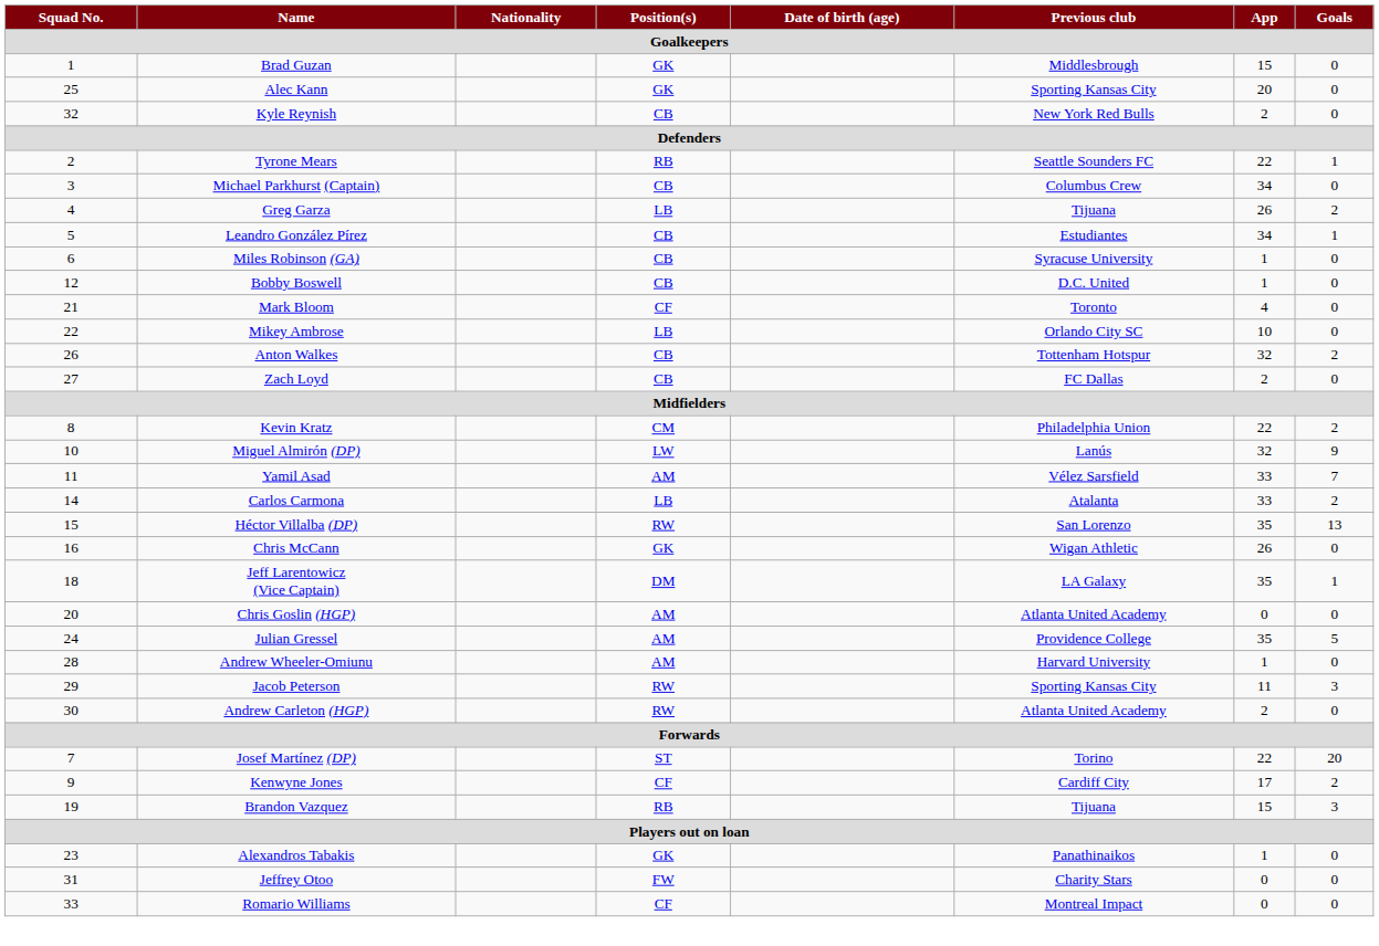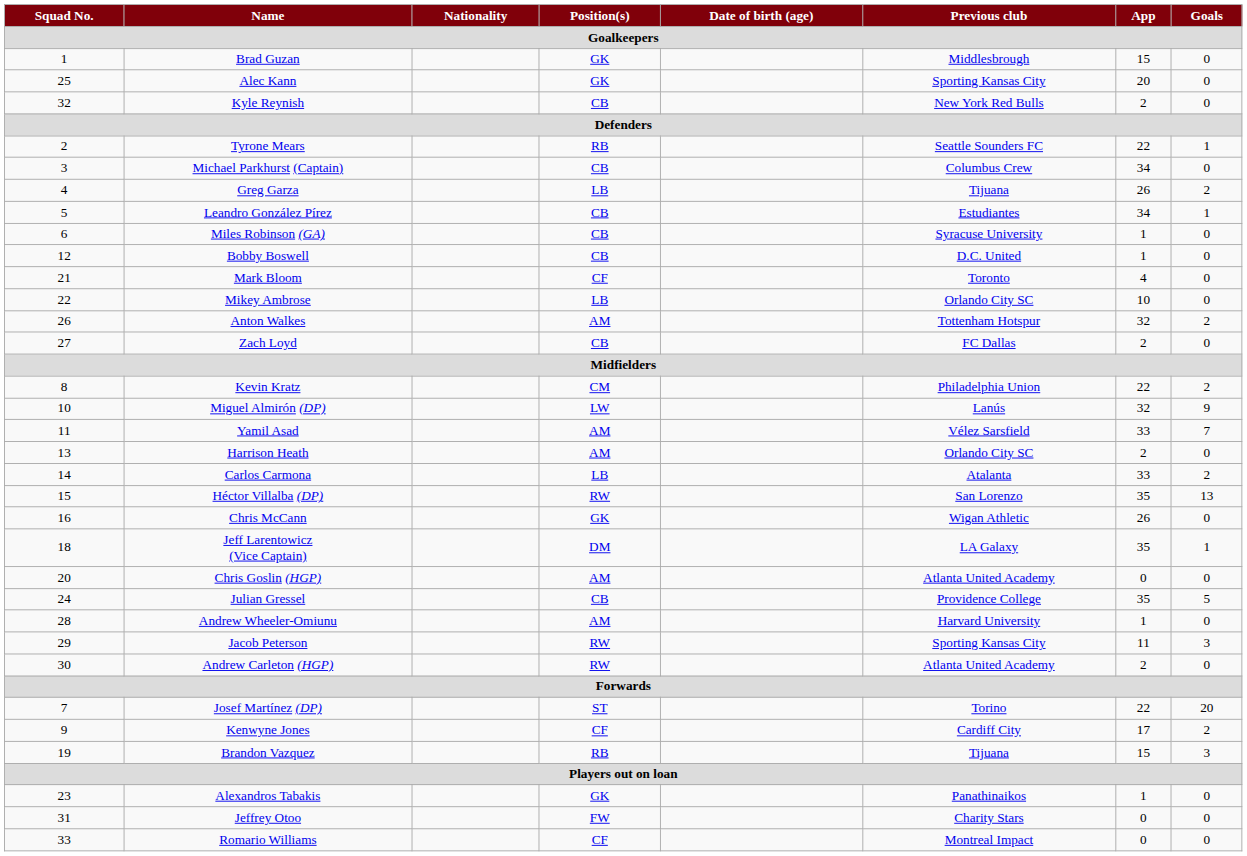Anton Walkes | Position(s): CB -> AM
+ row: 13 | Harrison Heath | AM | Orlando City SC | 2 | 0
Julian Gressel | Position(s): AM -> CB
